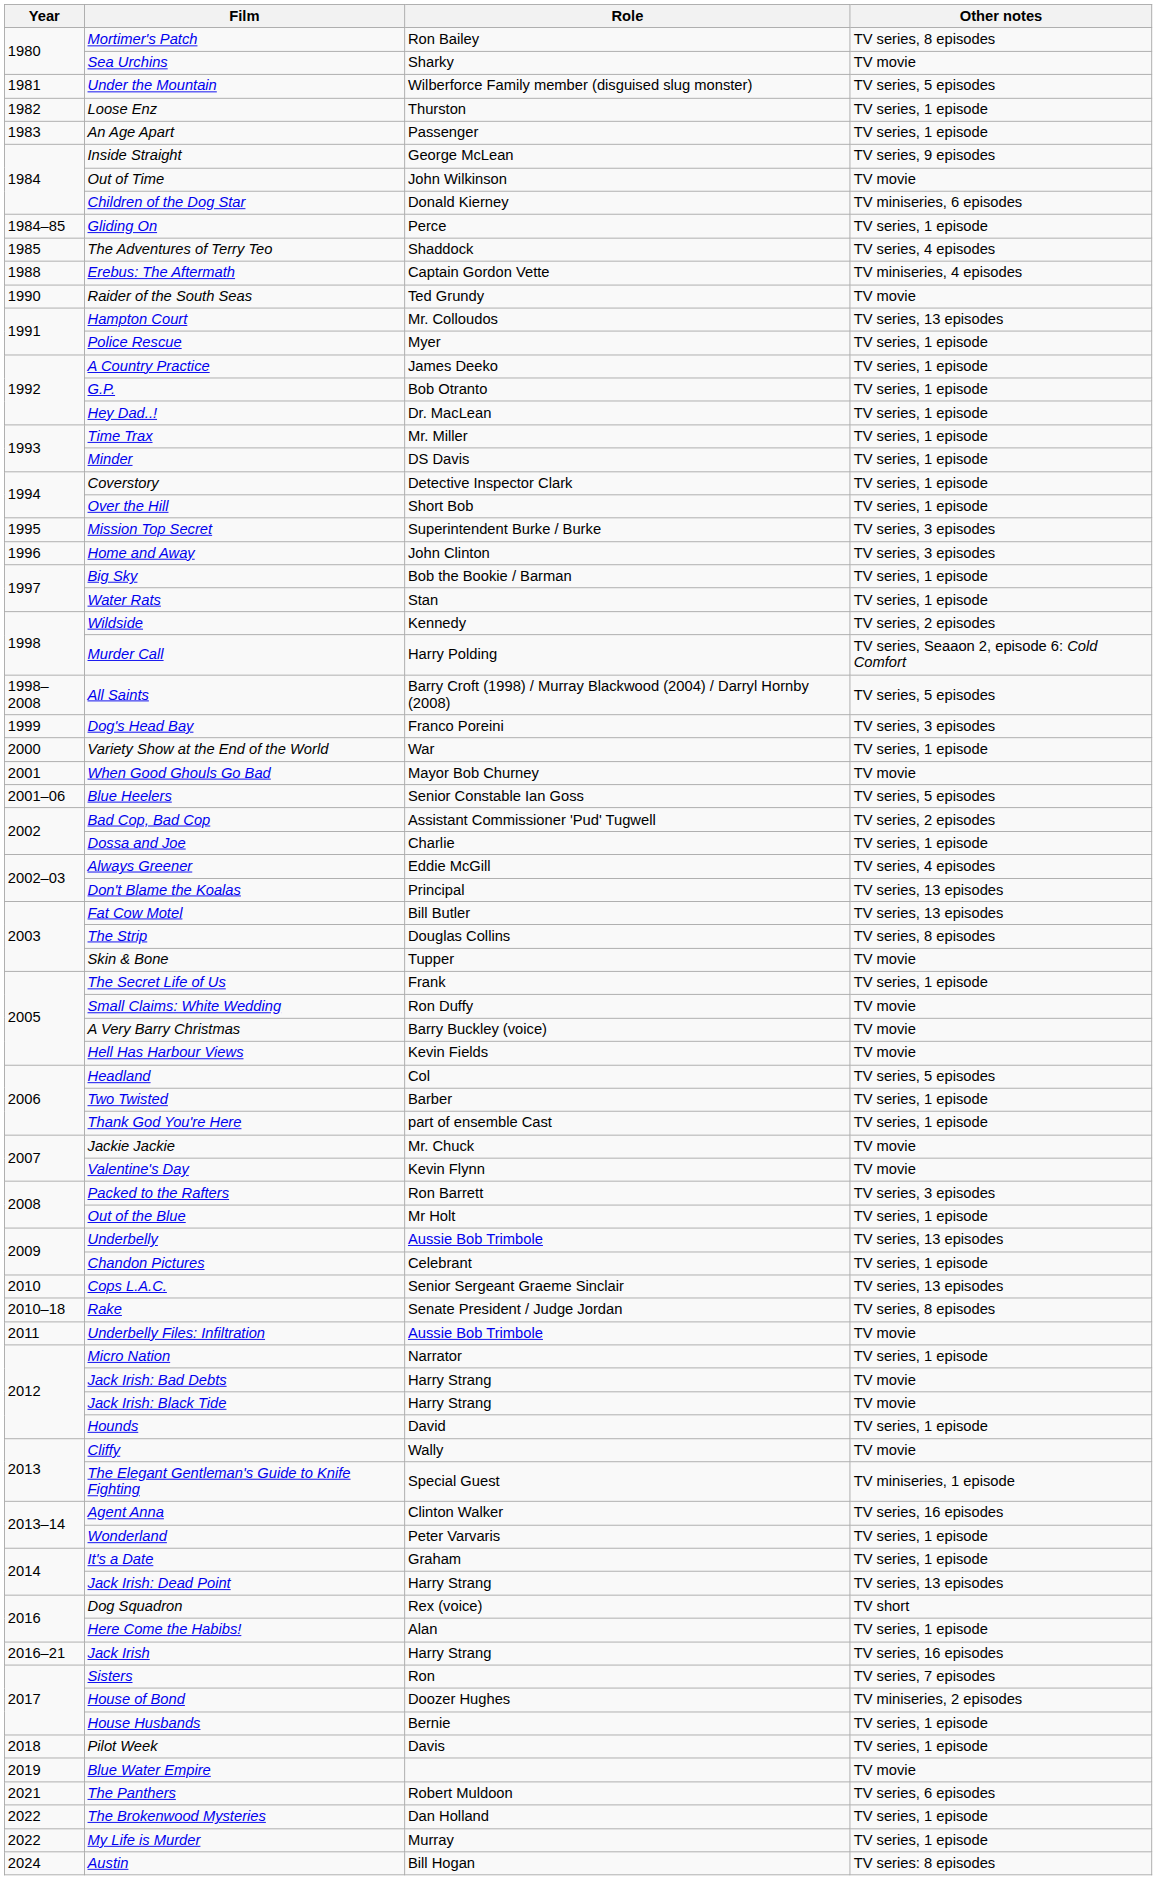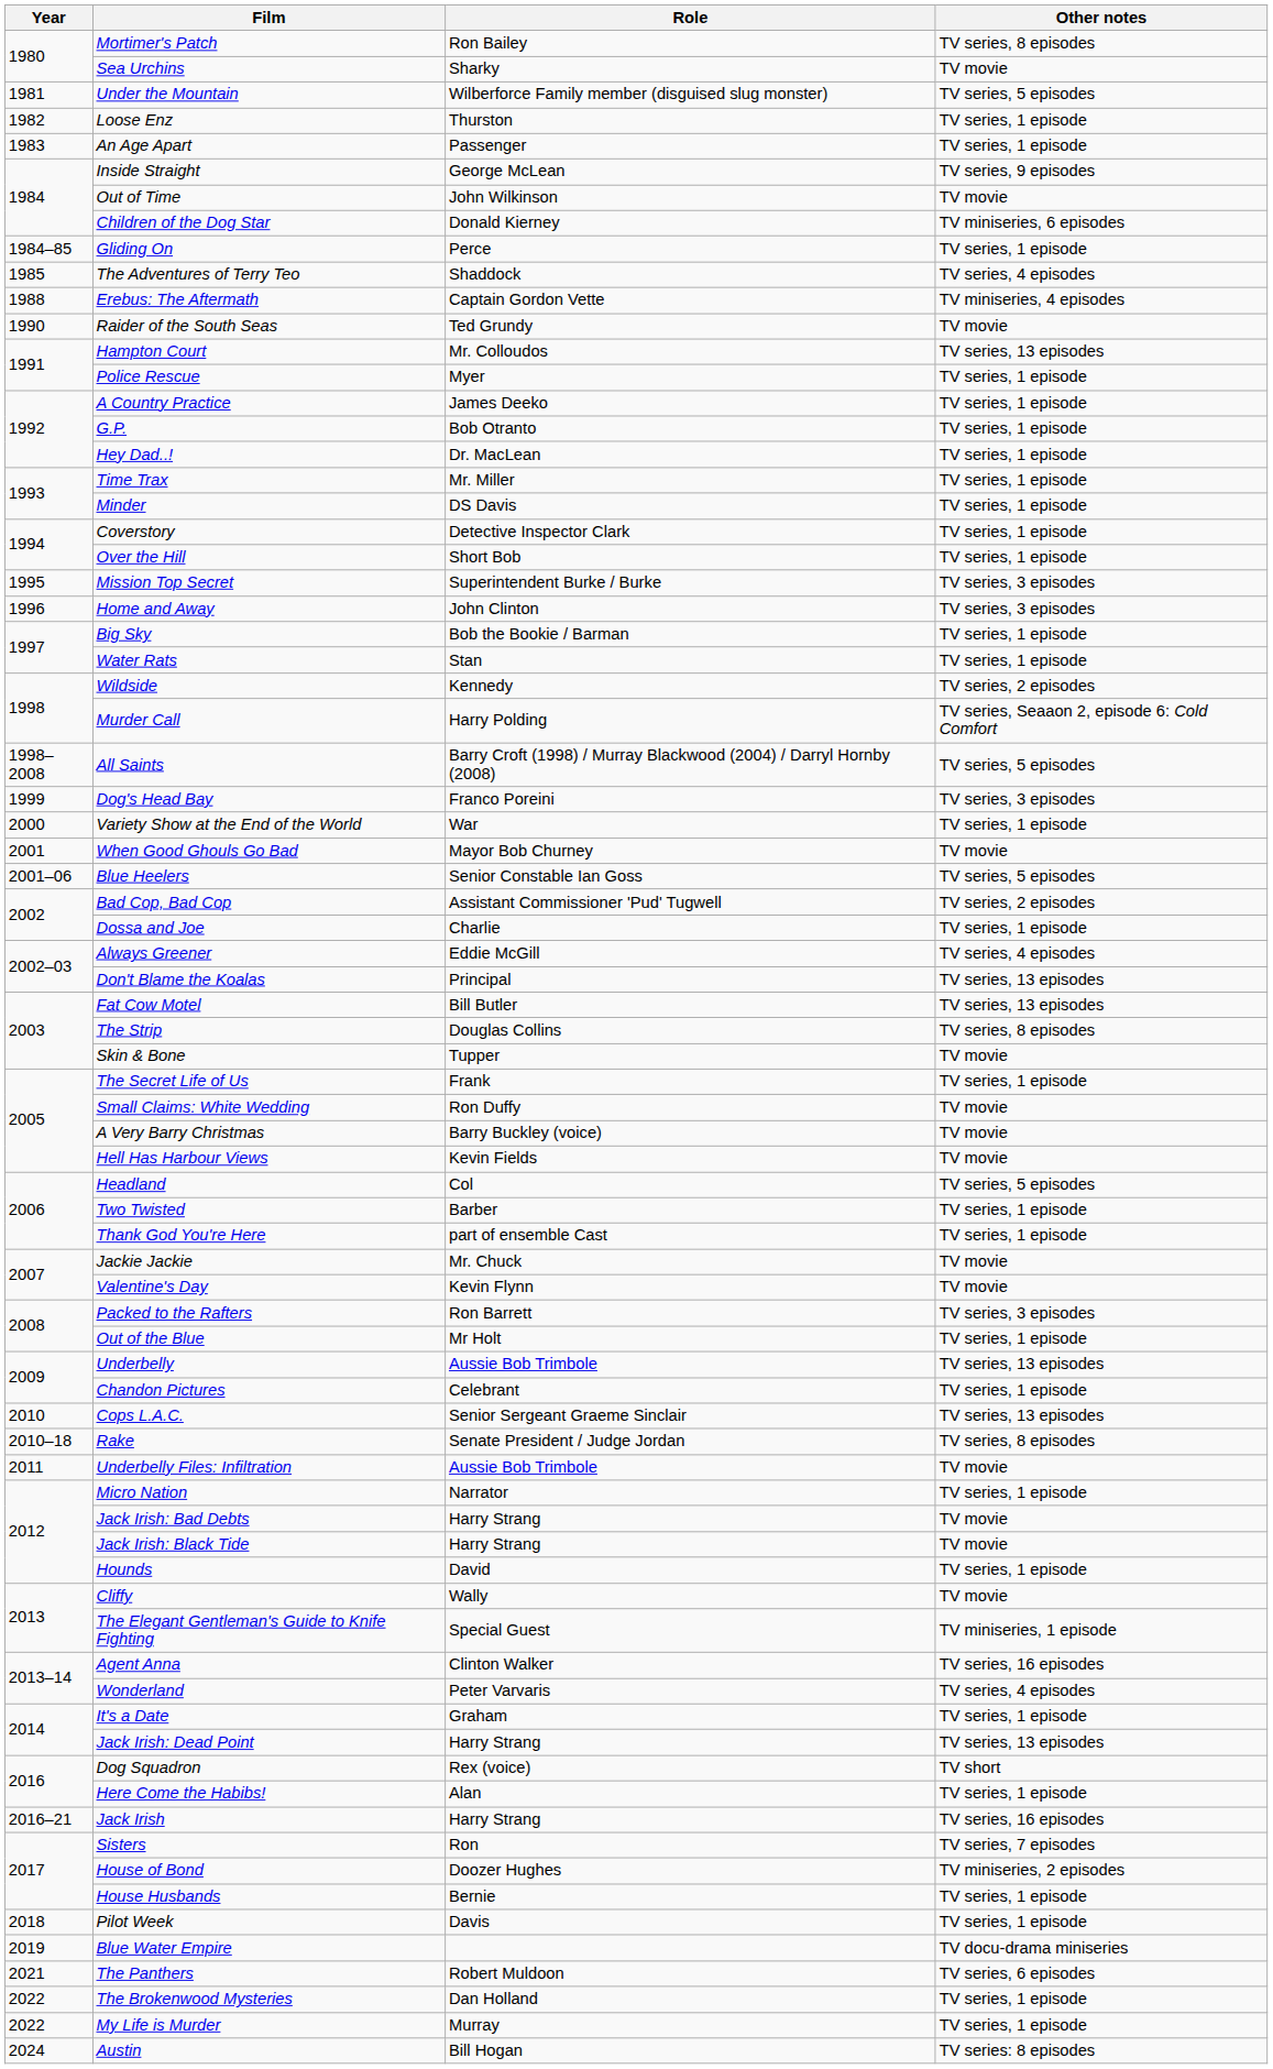Wonderland | Other notes: TV series, 1 episode -> TV series, 4 episodes
Blue Water Empire | Other notes: TV movie -> TV docu-drama miniseries
